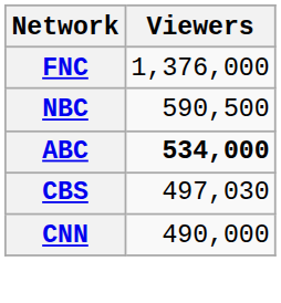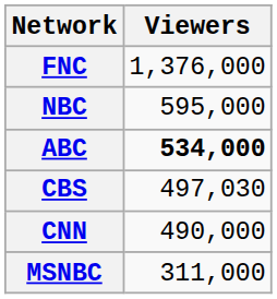NBC | Viewers: 590,500 -> 595,000
+ row: MSNBC | 311,000
